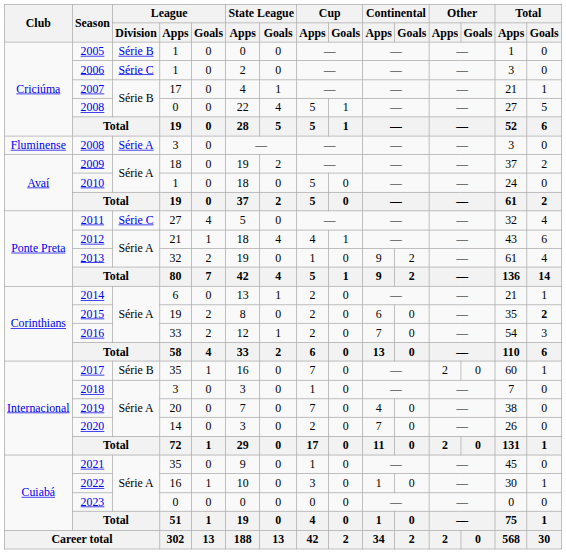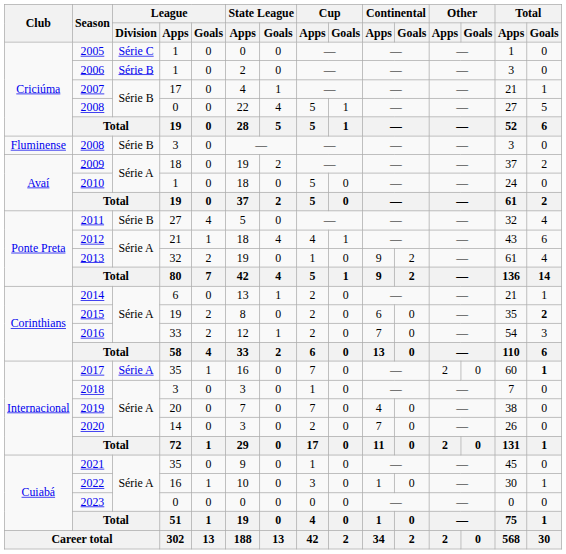2005 | League / Division: Série B -> Série C
2006 | League / Division: Série C -> Série B
2008 / 3 | League / Division: Série A -> Série B
2011 | League / Division: Série C -> Série B
2017 | League / Division: Série B -> Série A
2017 | Total / Goals: normal -> bold
